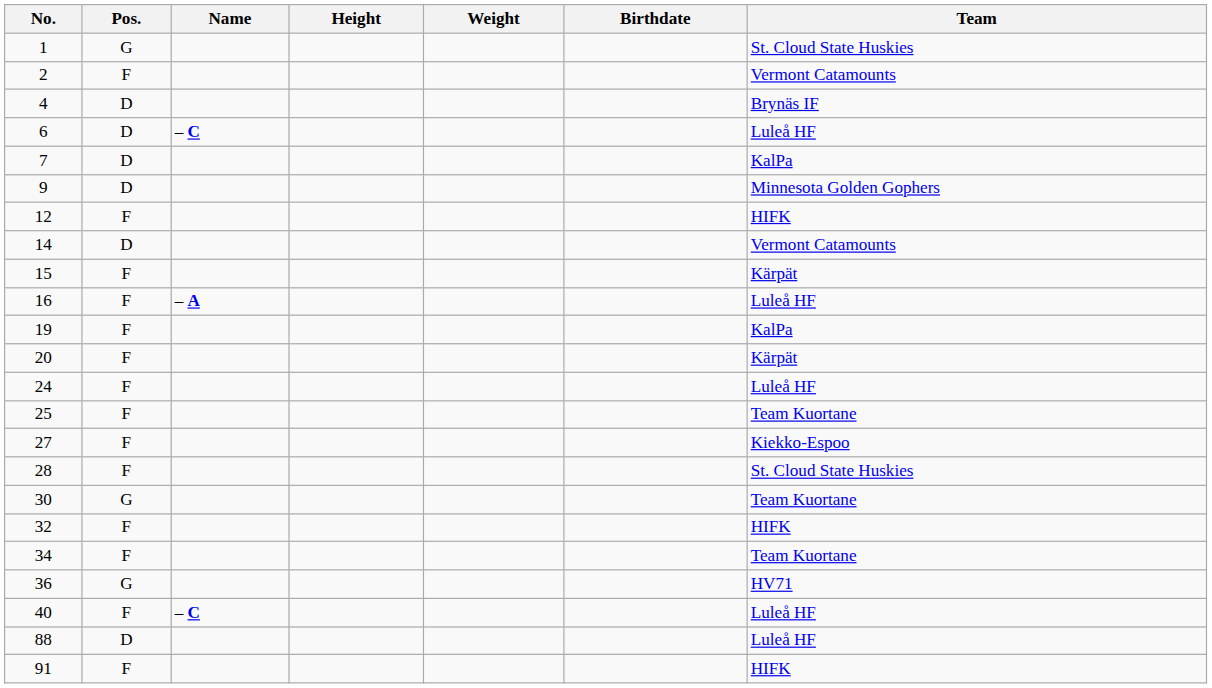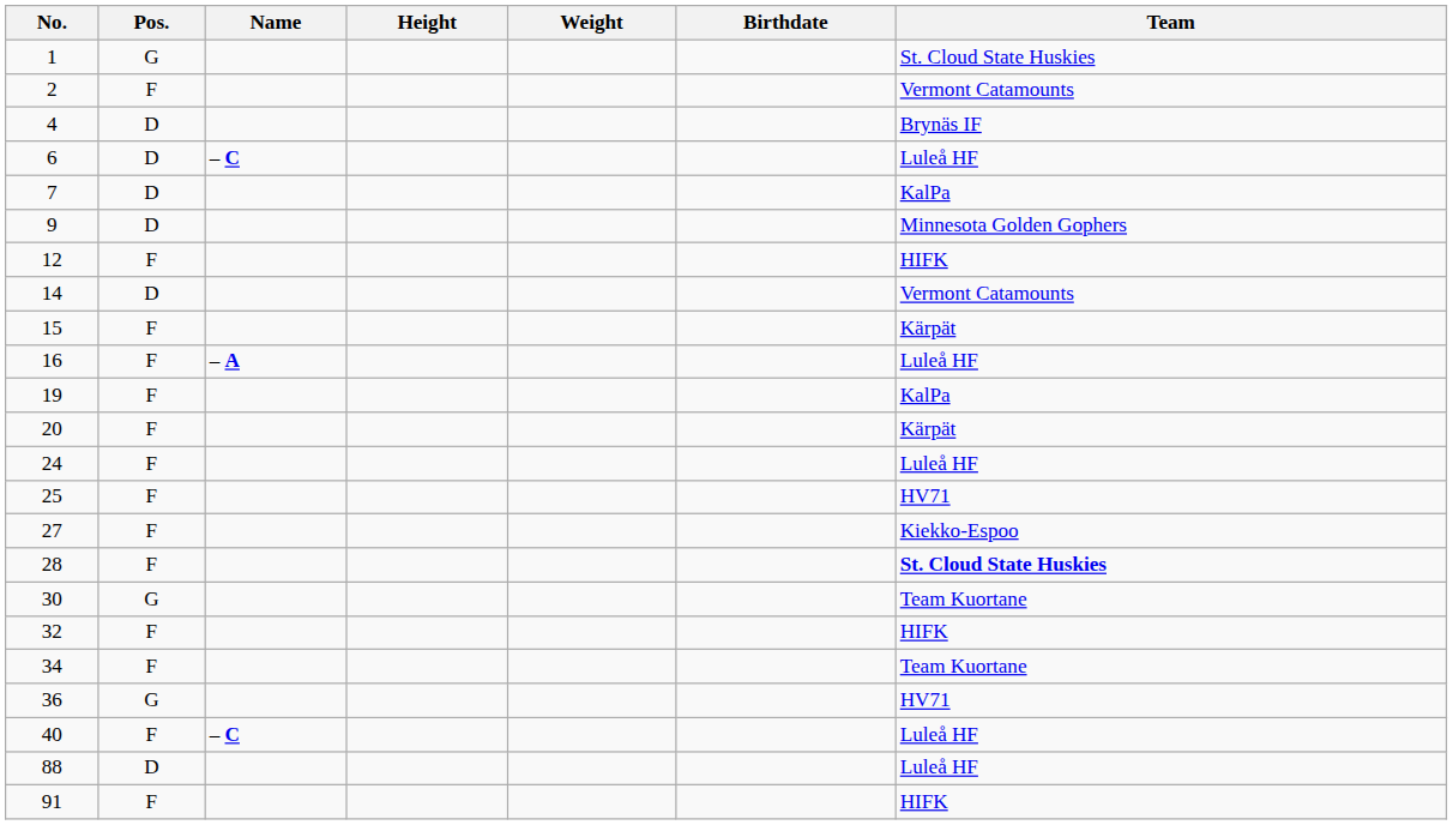25 | Team: Team Kuortane -> HV71
28 | Team: normal -> bold
